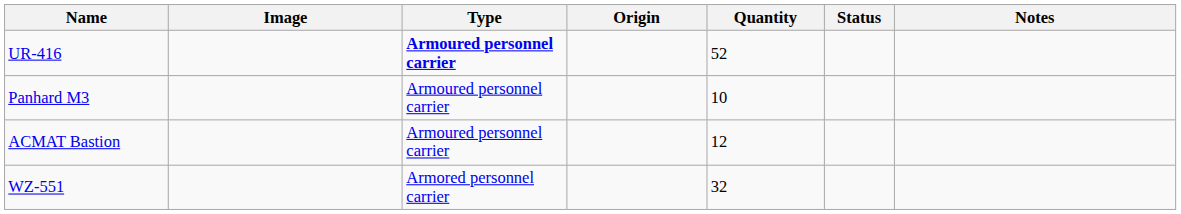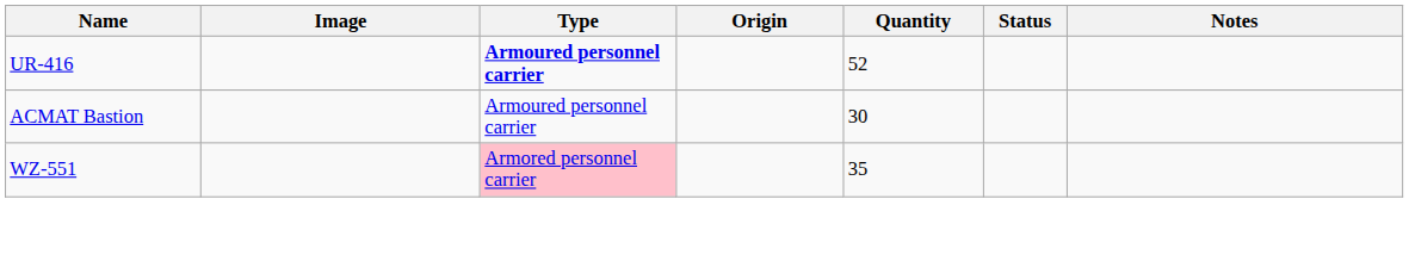- row: Panhard M3 | Armoured personnel carrier | 10
ACMAT Bastion | Quantity: 12 -> 30
WZ-551 | Type: no background -> pink background
WZ-551 | Quantity: 32 -> 35
